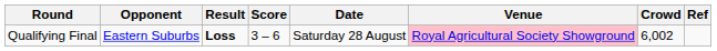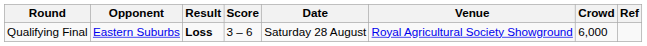Qualifying Final | Venue: pink background -> no background
Qualifying Final | Crowd: 6,002 -> 6,000
